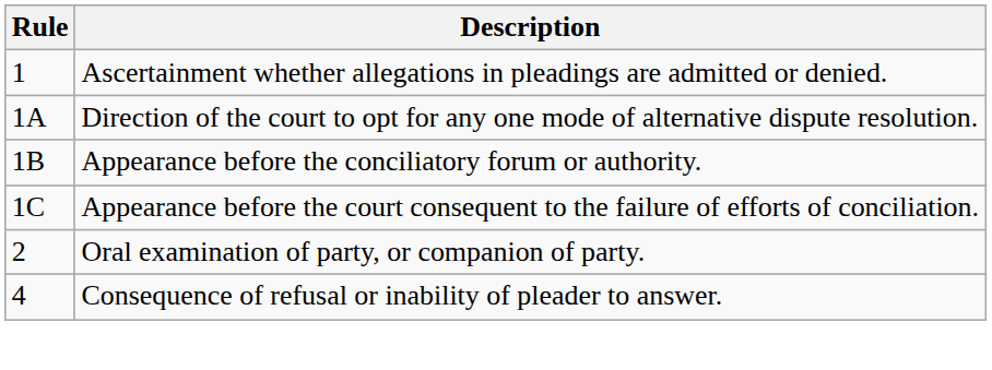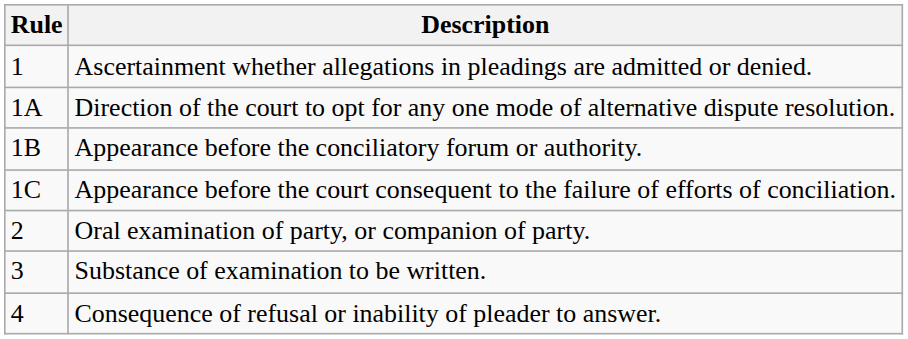+ row: 3 | Substance of examination to be written.
